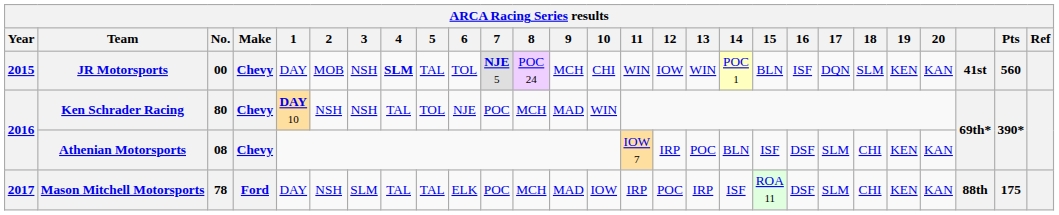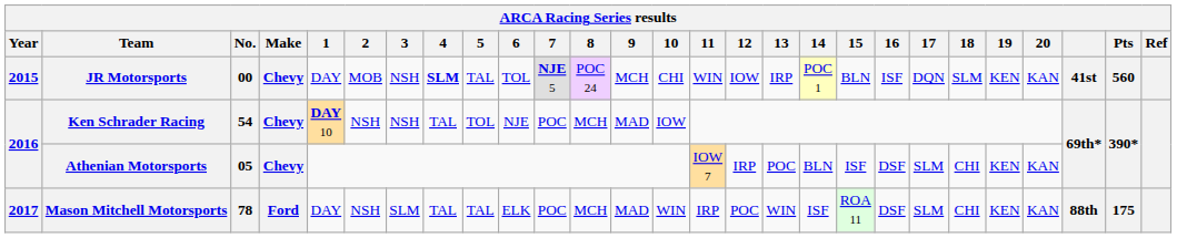JR Motorsports | 13: WIN -> IRP
Ken Schrader Racing | No.: 80 -> 54
Ken Schrader Racing | 10: WIN -> IOW
Athenian Motorsports | No.: 08 -> 05
Mason Mitchell Motorsports | 10: IOW -> WIN
Mason Mitchell Motorsports | 13: IRP -> WIN
